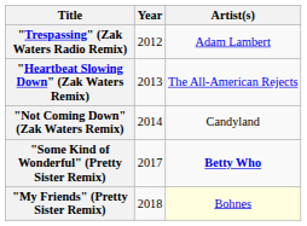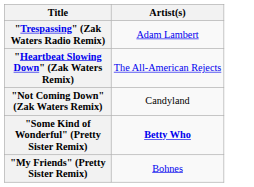- column: Year | 2012 | 2013 | 2014 | 2017 | 2018
"My Friends" (Pretty Sister Remix) | Artist(s): lightyellow background -> no background
